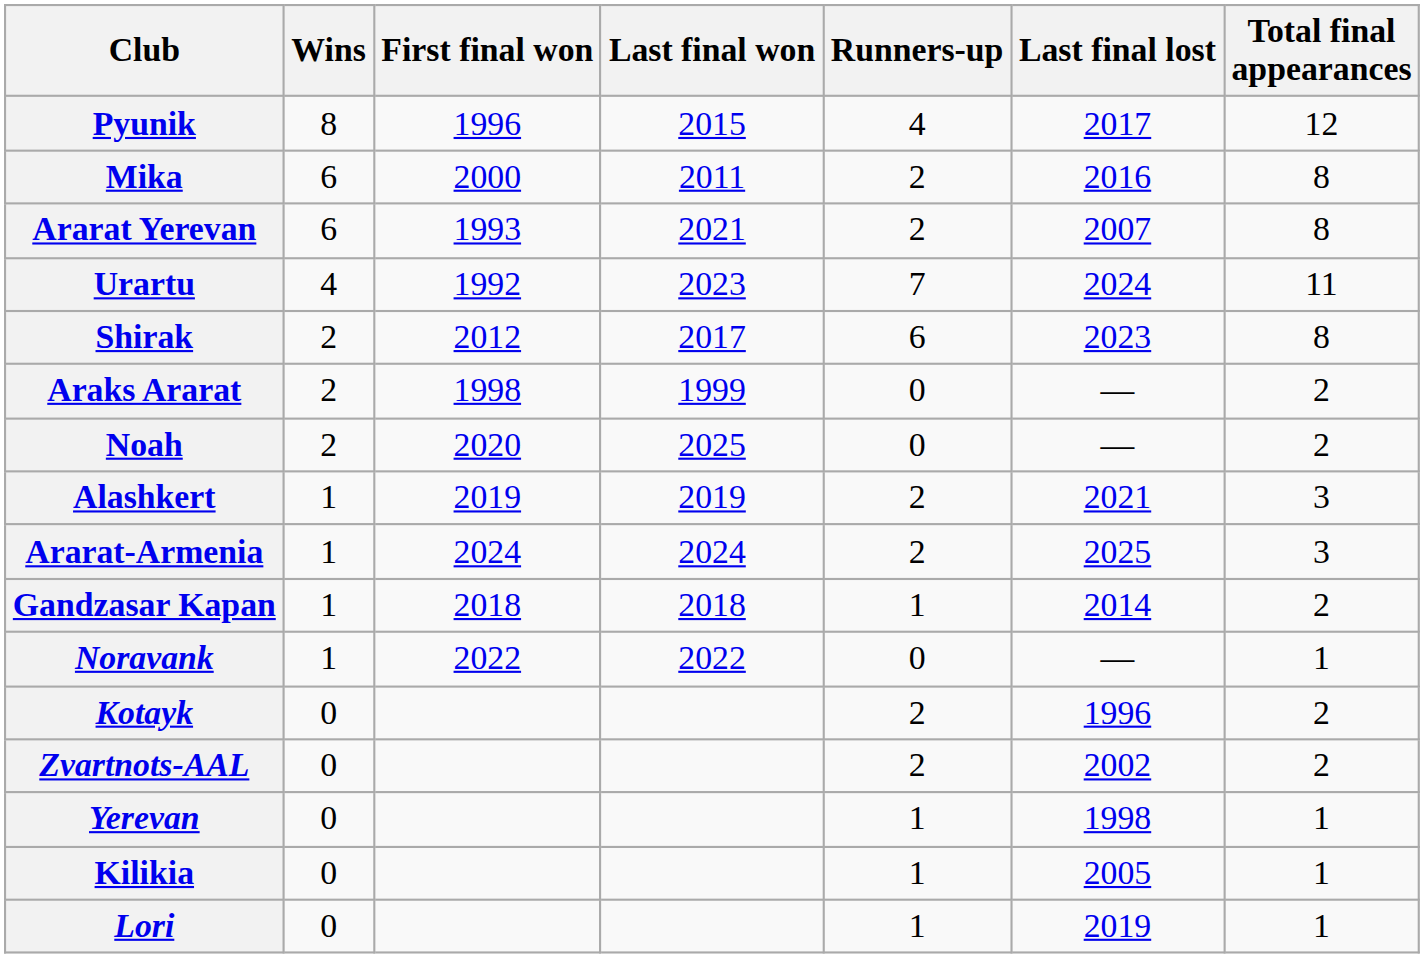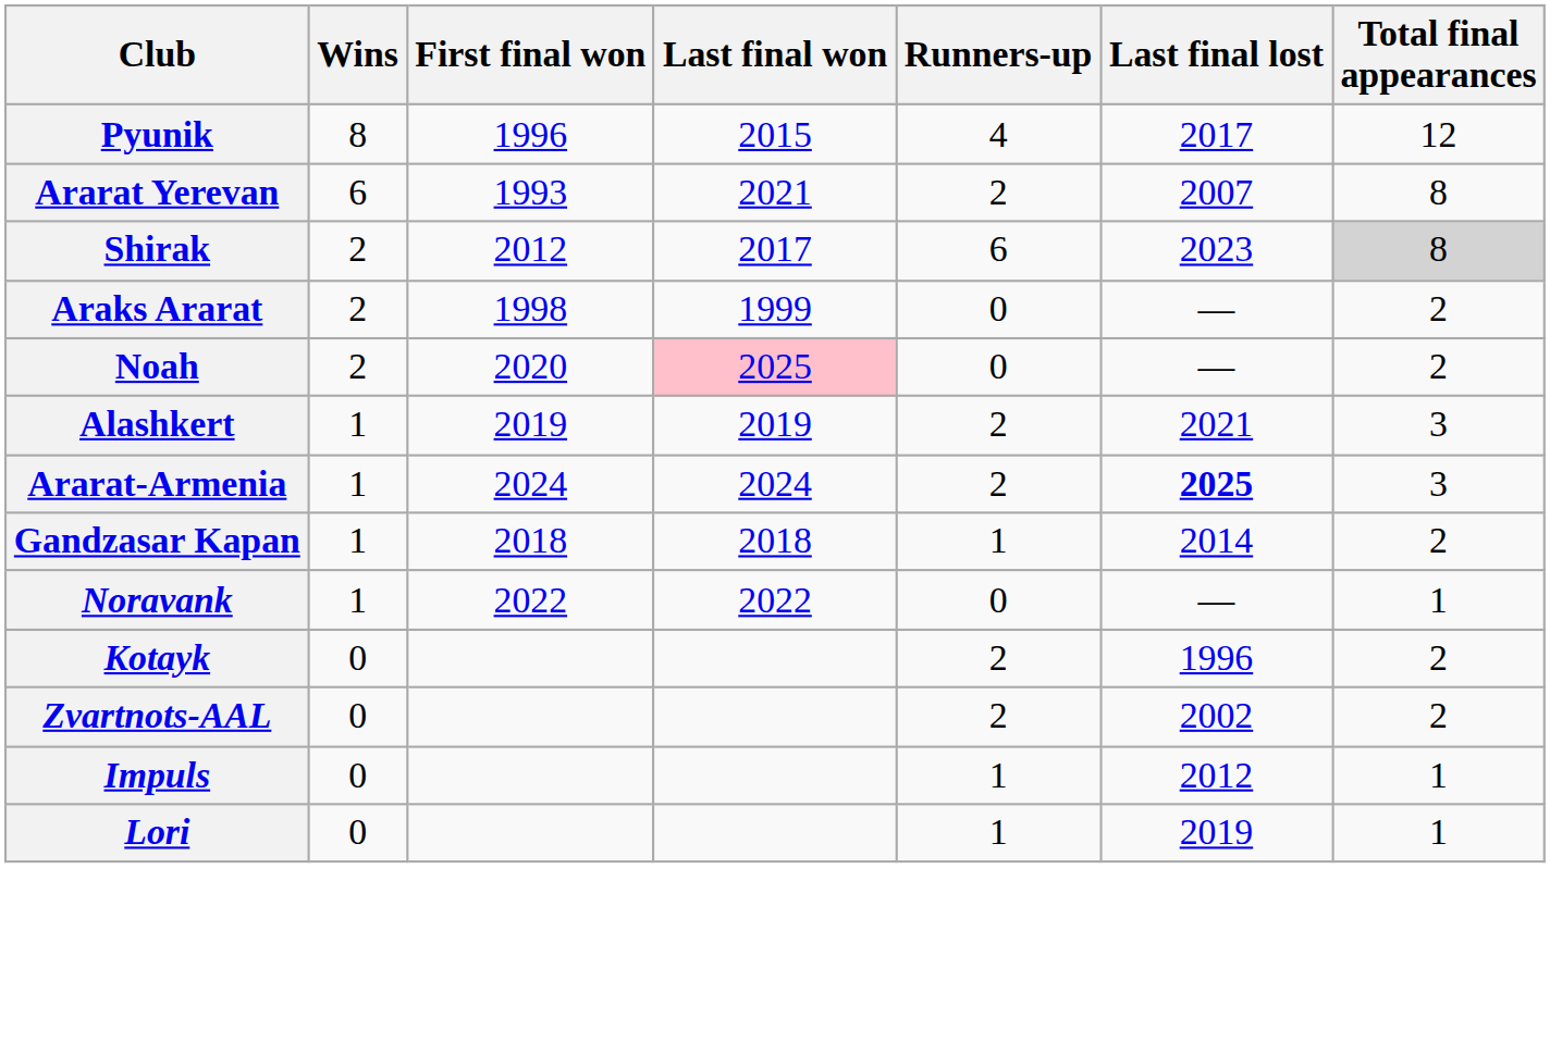- row: Mika | 6 | 2000 | 2011 | 2 | 2016 | 8
- row: Urartu | 4 | 1992 | 2023 | 7 | 2024 | 11
Shirak | Total final appearances: no background -> lightgrey background
Noah | Last final won: no background -> pink background
Ararat-Armenia | Last final lost: normal -> bold
- row: Yerevan | 0 | 1 | 1998 | 1
- row: Kilikia | 0 | 1 | 2005 | 1
+ row: Impuls | 0 | 1 | 2012 | 1
